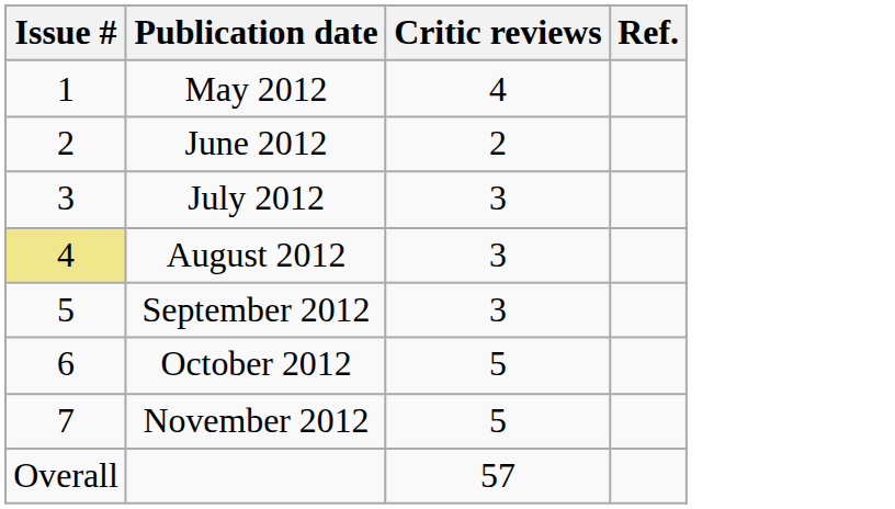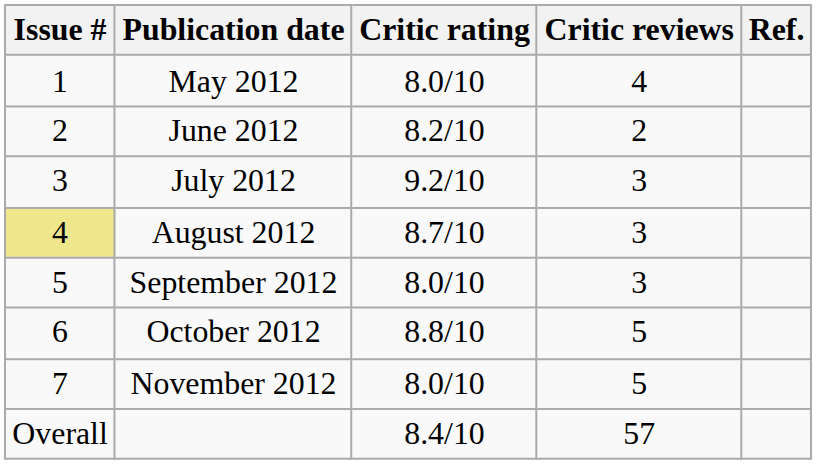+ column: Critic rating | 8.0/10 | 8.2/10 | 9.2/10 | 8.7/10 | 8.0/10 | 8.8/10 | 8.0/10 | 8.4/10
